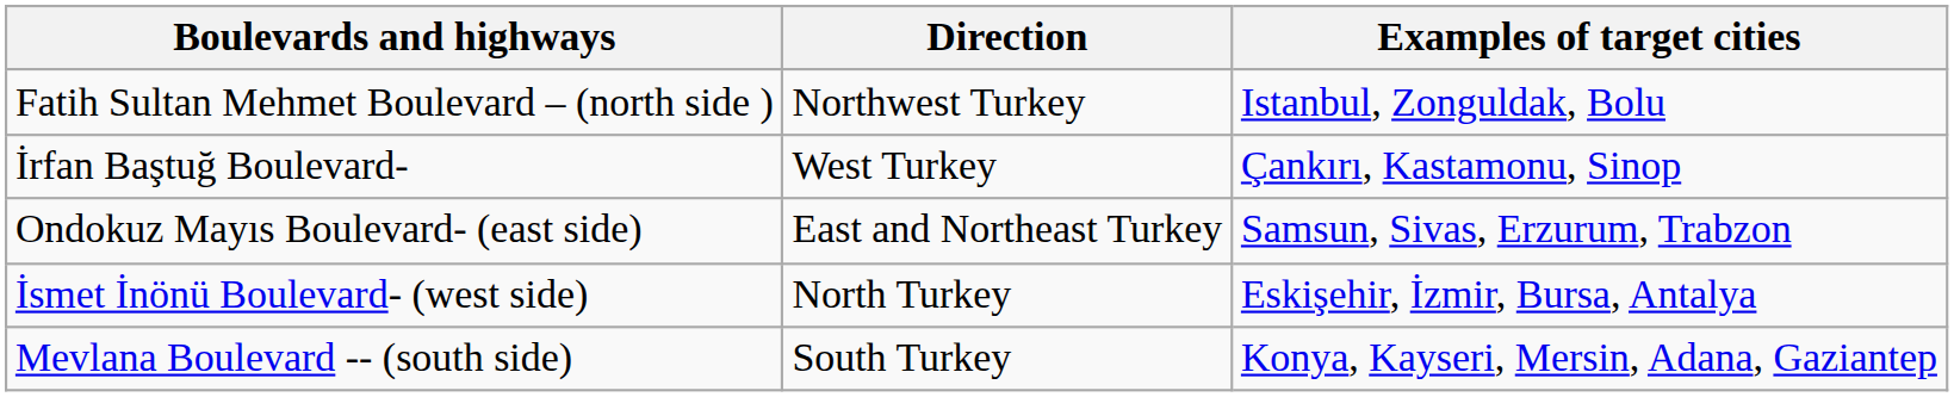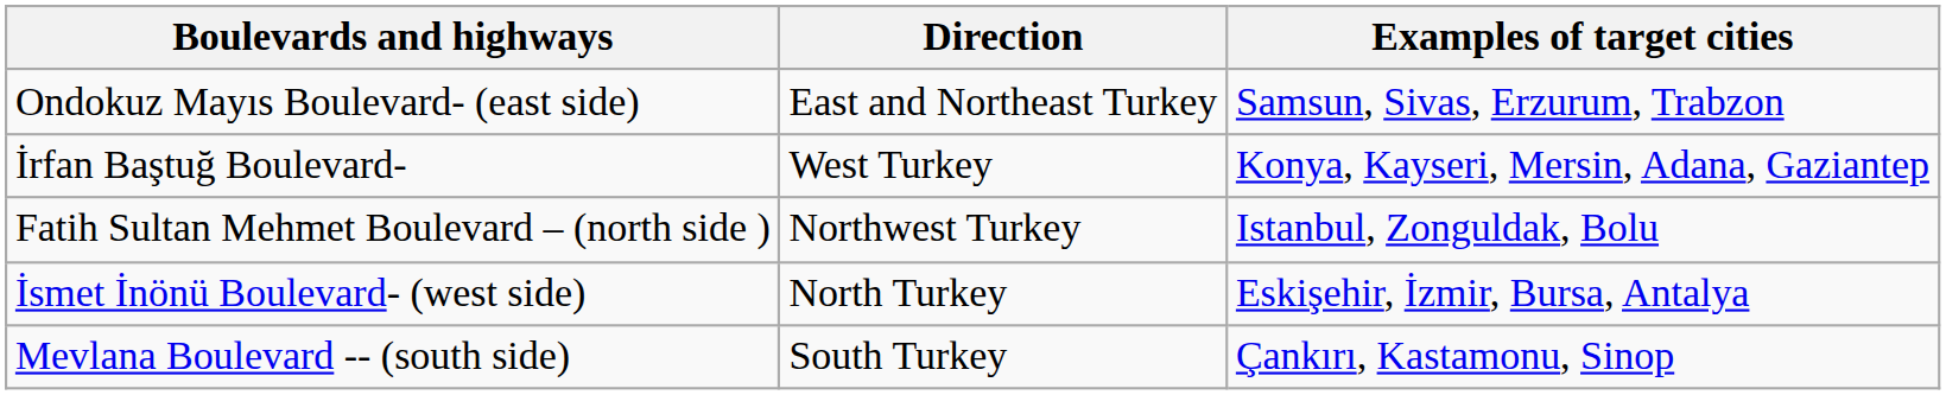rows swapped: Ondokuz Mayıs Boulevard- (east side) <-> Fatih Sultan Mehmet Boulevard – (north side )
İrfan Baştuğ Boulevard- | Examples of target cities: Çankırı, Kastamonu, Sinop -> Konya, Kayseri, Mersin, Adana, Gaziantep
Mevlana Boulevard -- (south side) | Examples of target cities: Konya, Kayseri, Mersin, Adana, Gaziantep -> Çankırı, Kastamonu, Sinop
